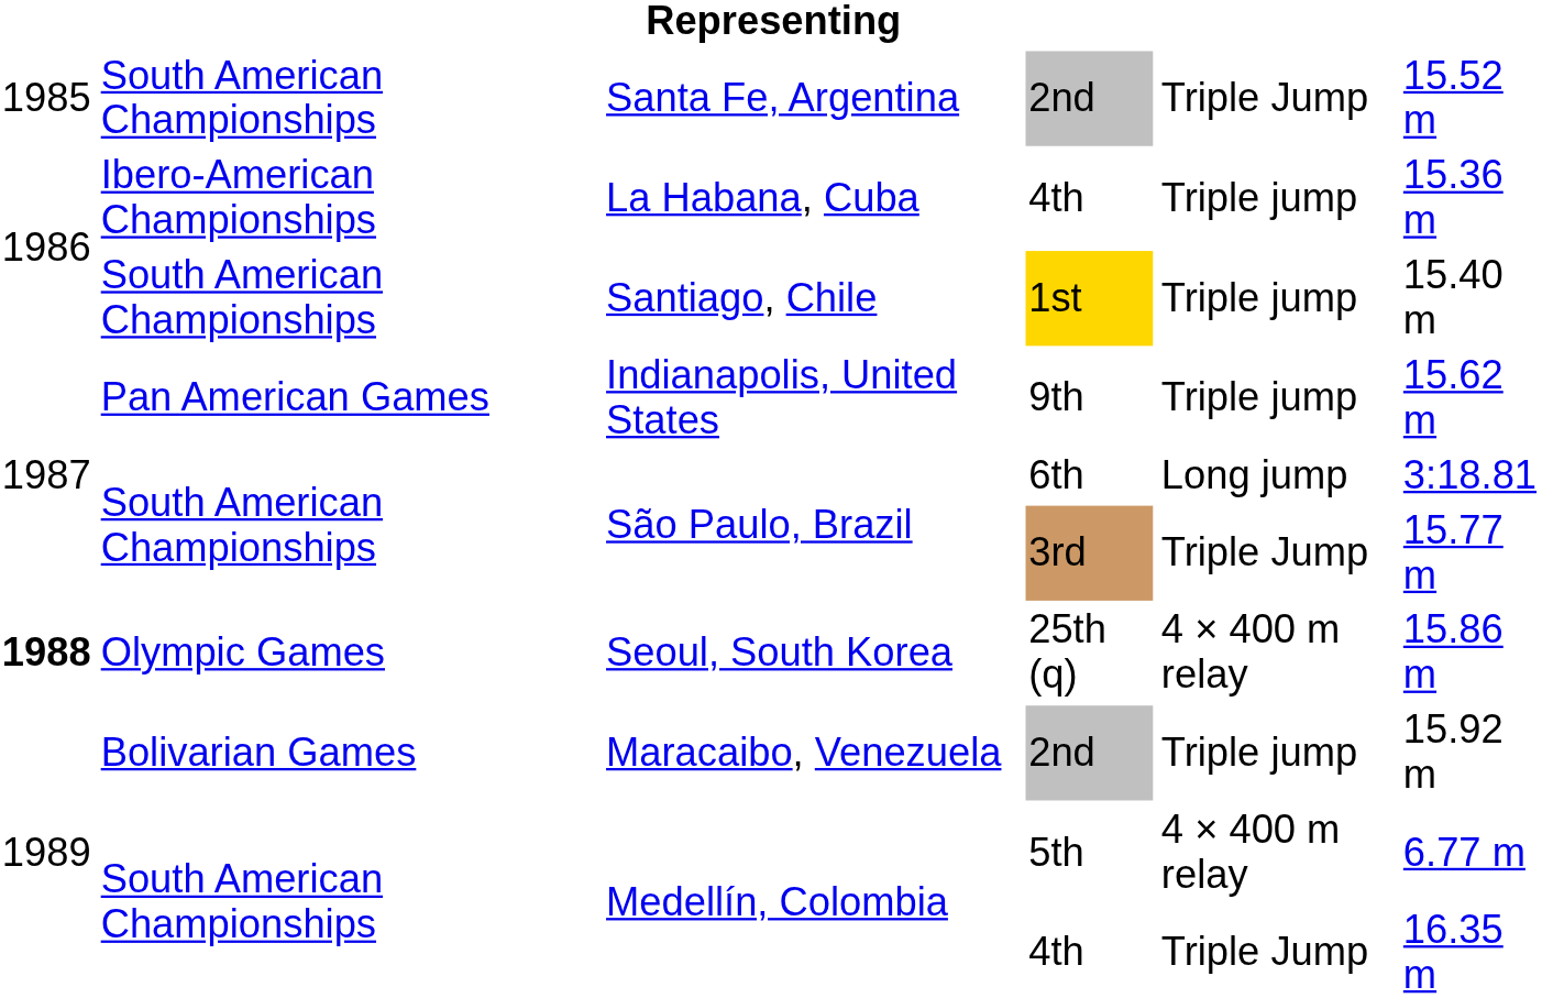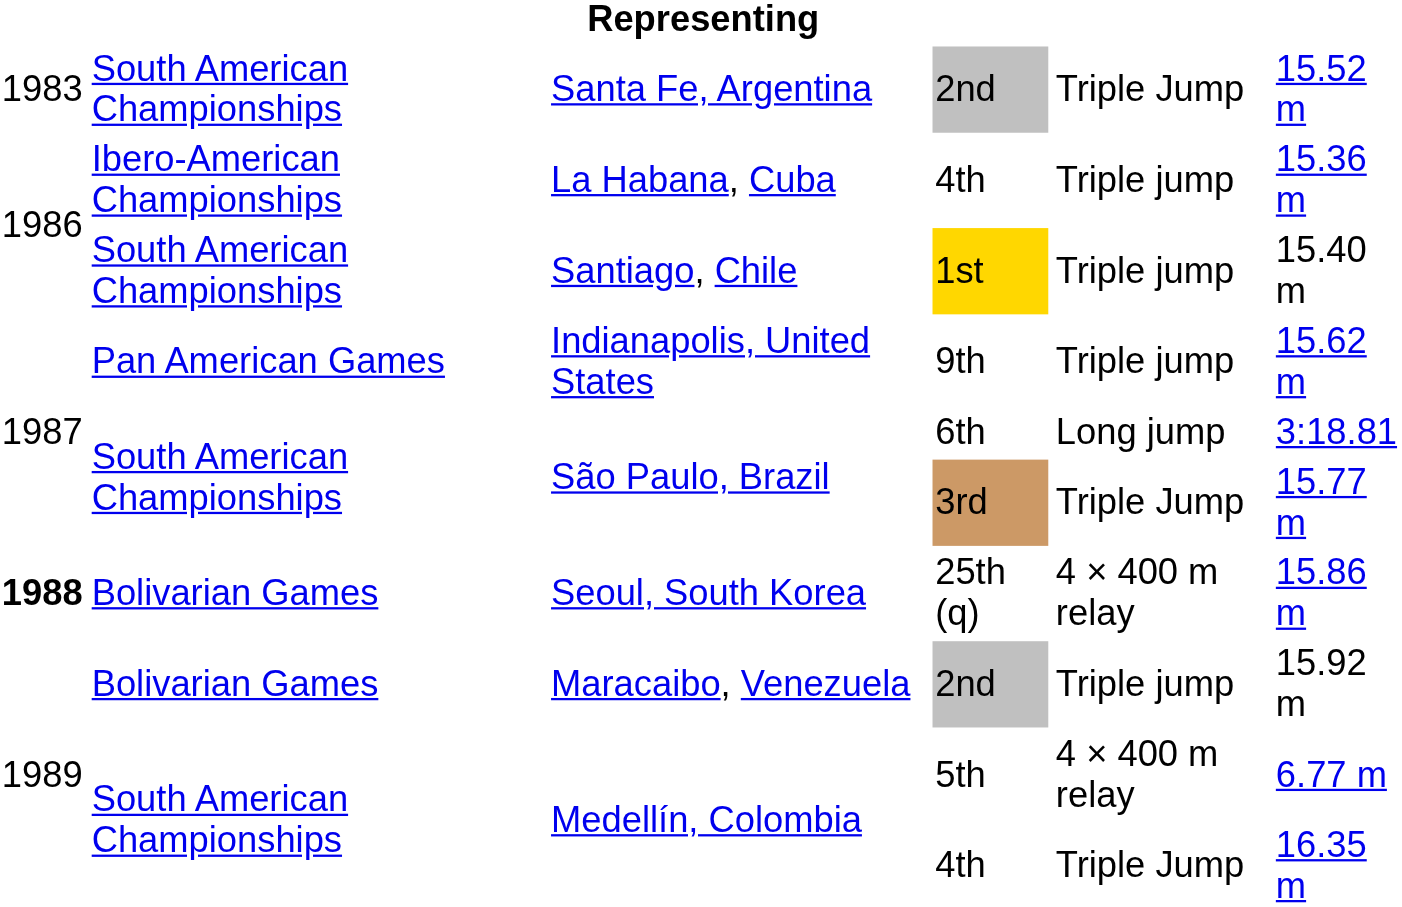Santa Fe, Argentina | column 1: 1985 -> 1983
Seoul, South Korea | column 2: Olympic Games -> Bolivarian Games
